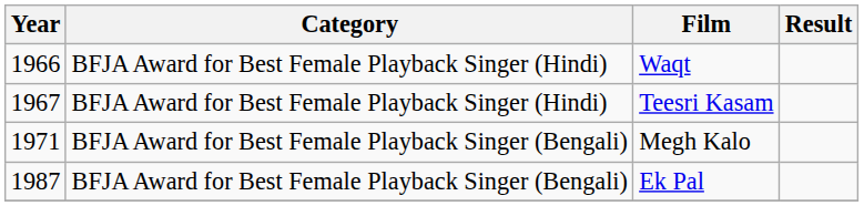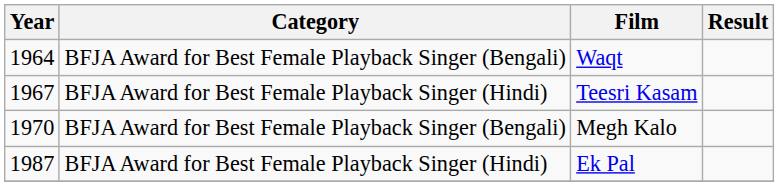Waqt | Year: 1966 -> 1964
Waqt | Category: BFJA Award for Best Female Playback Singer (Hindi) -> BFJA Award for Best Female Playback Singer (Bengali)
Megh Kalo | Year: 1971 -> 1970
Ek Pal | Category: BFJA Award for Best Female Playback Singer (Bengali) -> BFJA Award for Best Female Playback Singer (Hindi)
